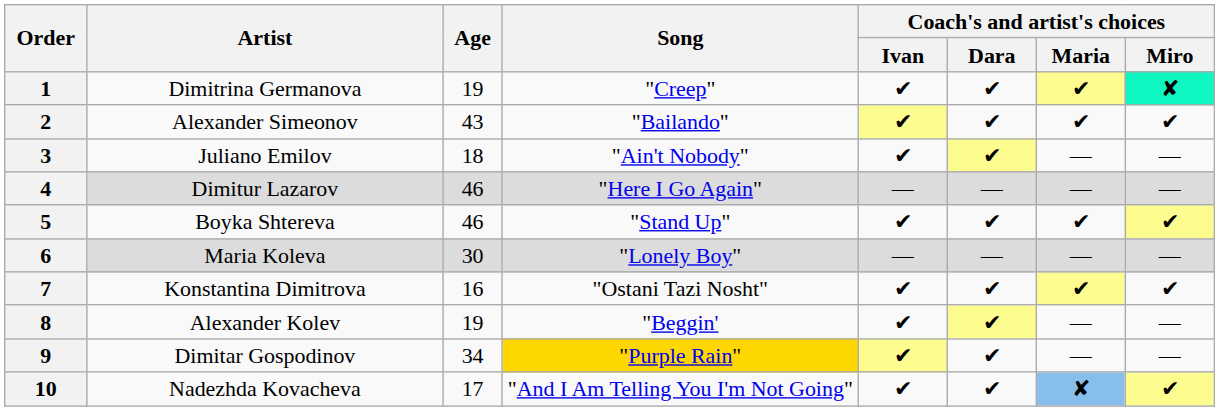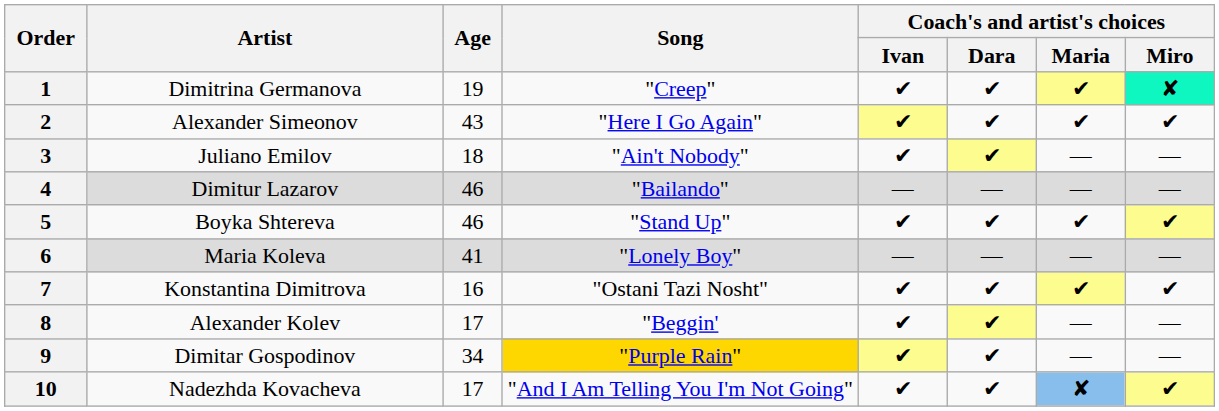2 | Song: "Bailando" -> "Here I Go Again"
4 | Song: "Here I Go Again" -> "Bailando"
6 | Age: 30 -> 41
8 | Age: 19 -> 17
